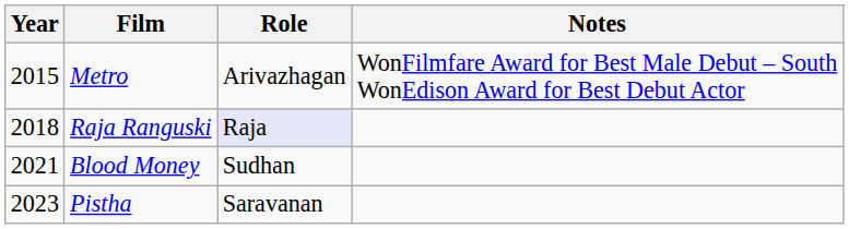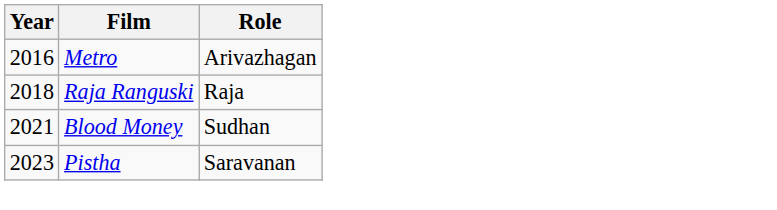- column: Notes | WonFilmfare Award for Best Male Debut – South WonEdison Award for Best Debut Actor
Metro | Year: 2015 -> 2016
Raja Ranguski | Role: lavender background -> no background
